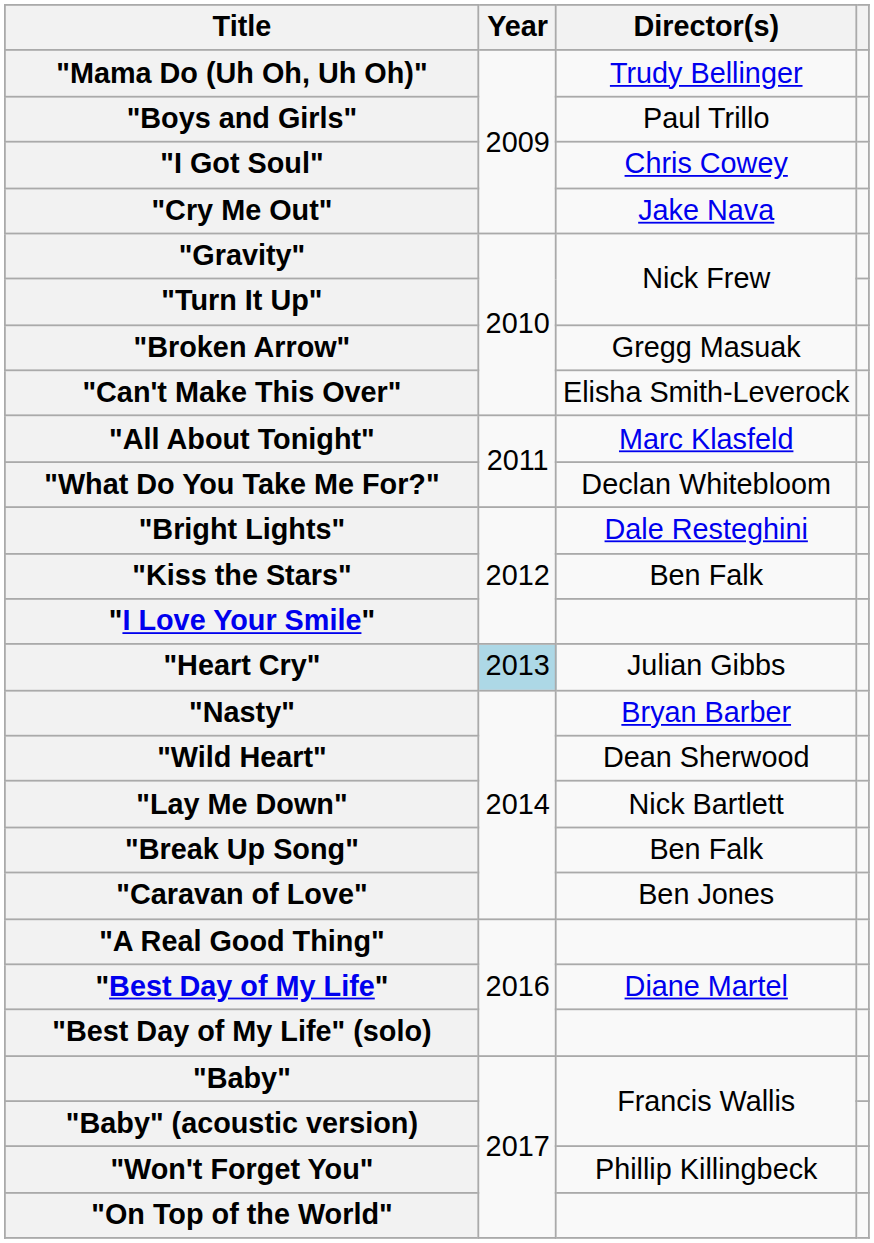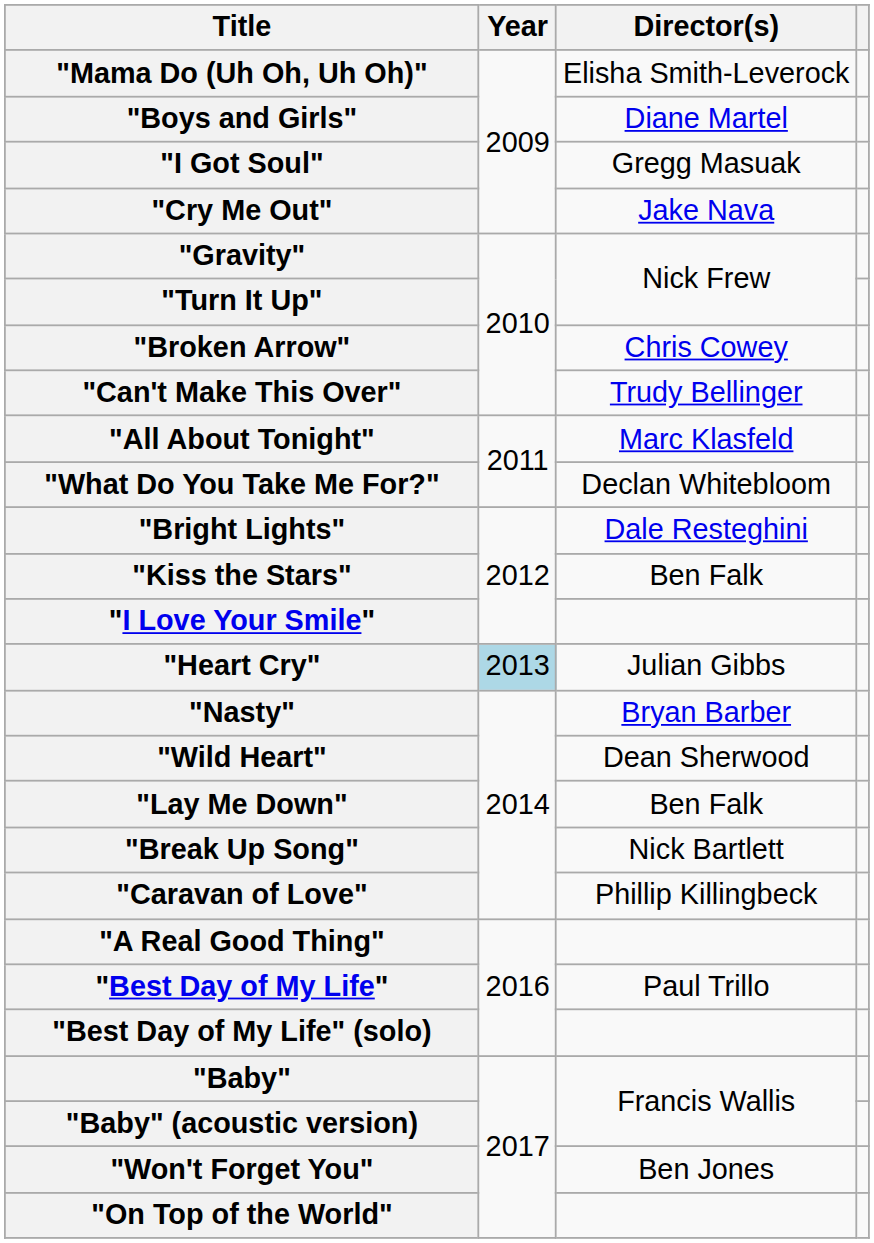"Mama Do (Uh Oh, Uh Oh)" | Director(s): Trudy Bellinger -> Elisha Smith-Leverock
"Boys and Girls" | Director(s): Paul Trillo -> Diane Martel
"I Got Soul" | Director(s): Chris Cowey -> Gregg Masuak
"Broken Arrow" | Director(s): Gregg Masuak -> Chris Cowey
"Can't Make This Over" | Director(s): Elisha Smith-Leverock -> Trudy Bellinger
"Lay Me Down" | Director(s): Nick Bartlett -> Ben Falk
"Break Up Song" | Director(s): Ben Falk -> Nick Bartlett
"Caravan of Love" | Director(s): Ben Jones -> Phillip Killingbeck
"Best Day of My Life" | Director(s): Diane Martel -> Paul Trillo
"Won't Forget You" | Director(s): Phillip Killingbeck -> Ben Jones
